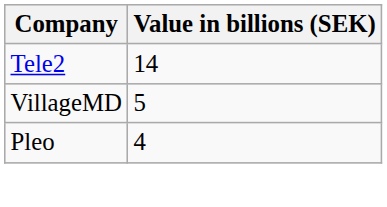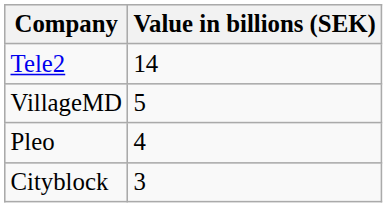+ row: Cityblock | 3
